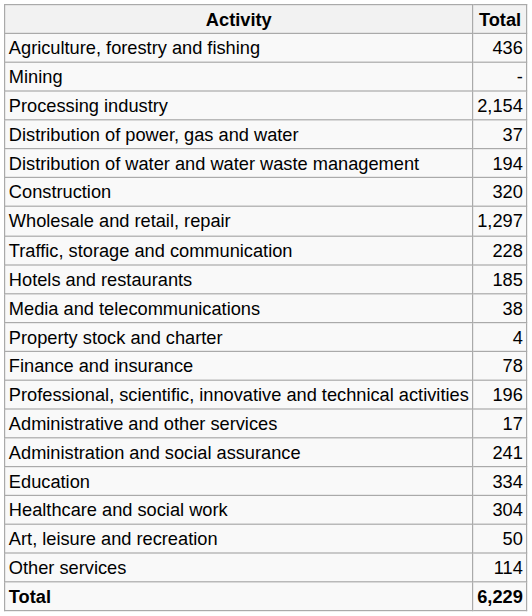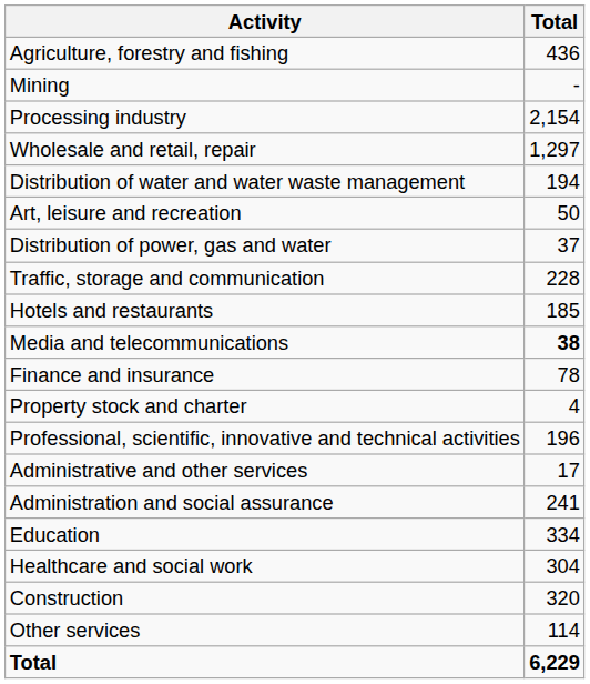rows swapped: Distribution of power, gas and water <-> Wholesale and retail, repair
rows swapped: Construction <-> Art, leisure and recreation
Media and telecommunications | Total: normal -> bold
rows swapped: Finance and insurance <-> Property stock and charter
